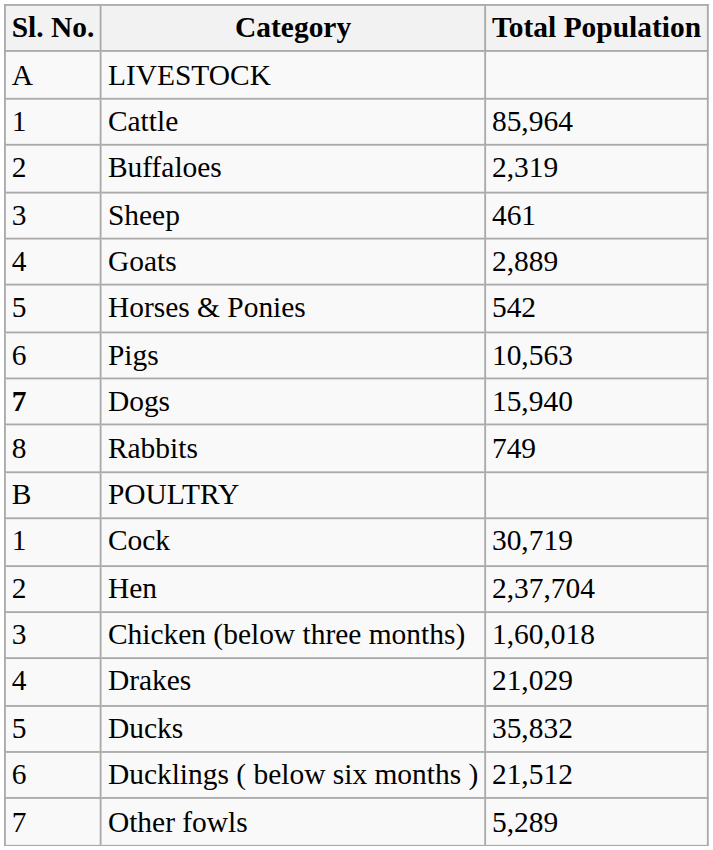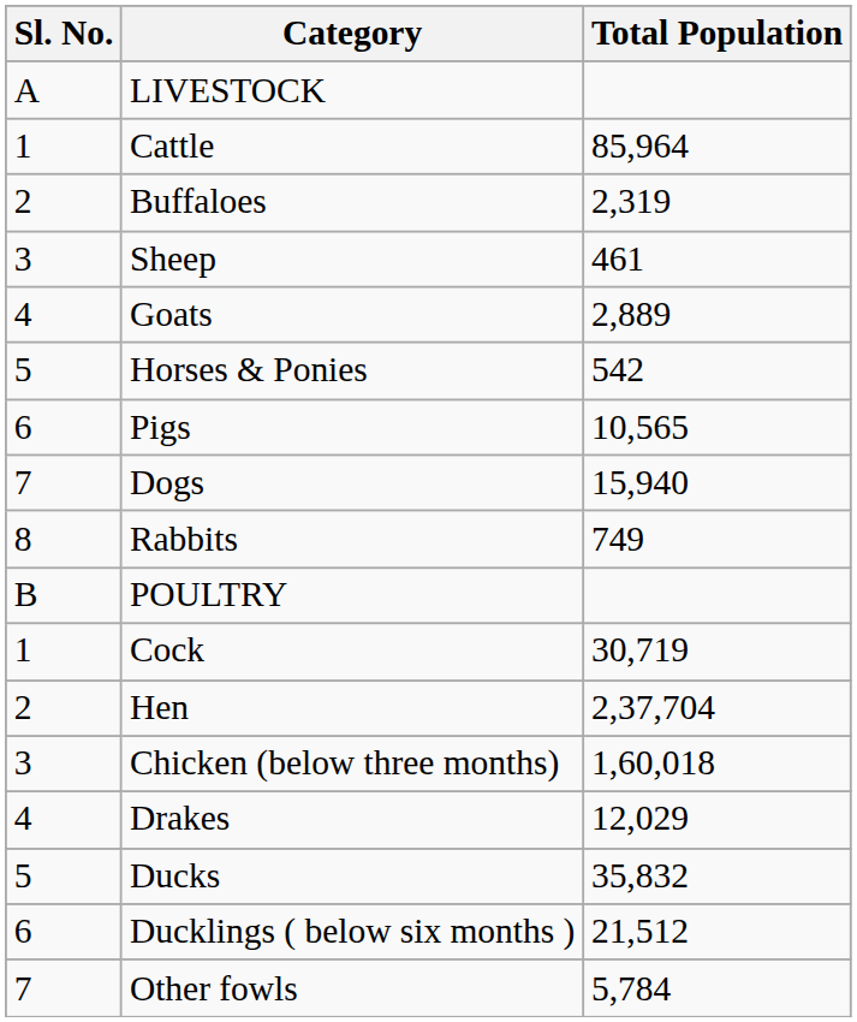Pigs | Total Population: 10,563 -> 10,565
Dogs | Sl. No.: bold -> normal
Drakes | Total Population: 21,029 -> 12,029
Other fowls | Total Population: 5,289 -> 5,784
